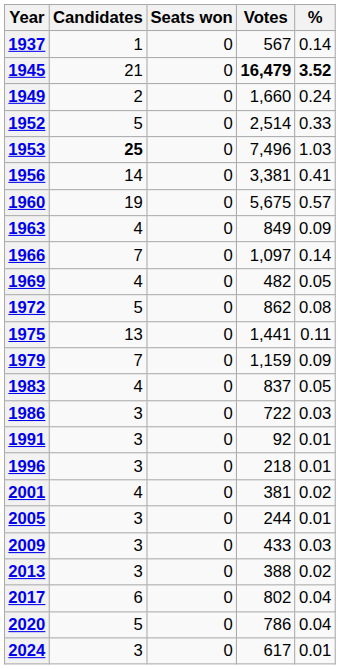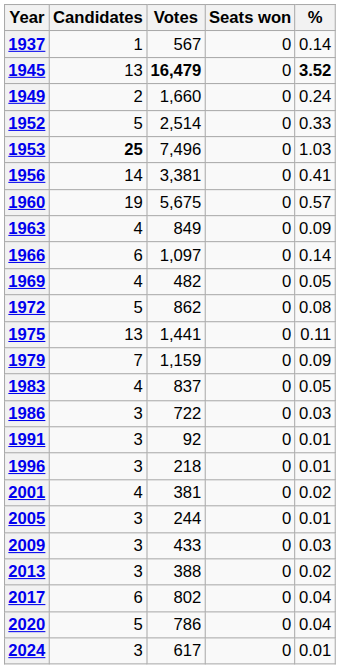columns swapped: Seats won <-> Votes
1945 | Candidates: 21 -> 13
1966 | Candidates: 7 -> 6
